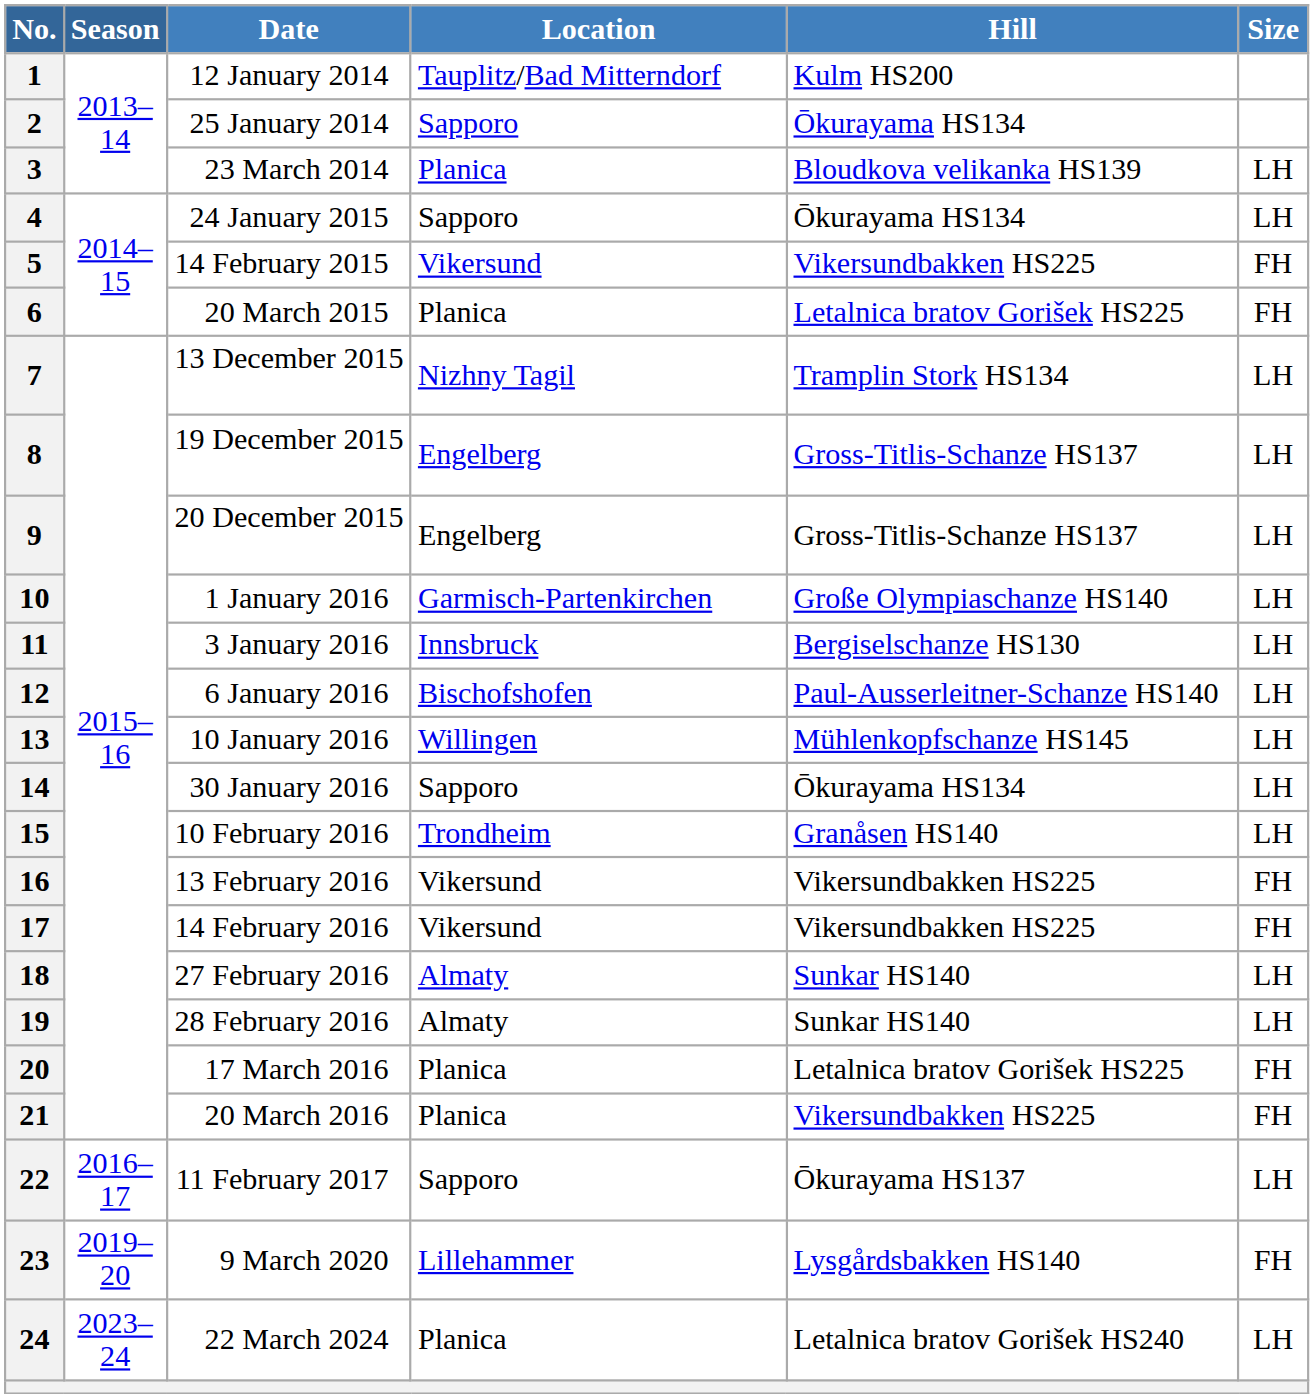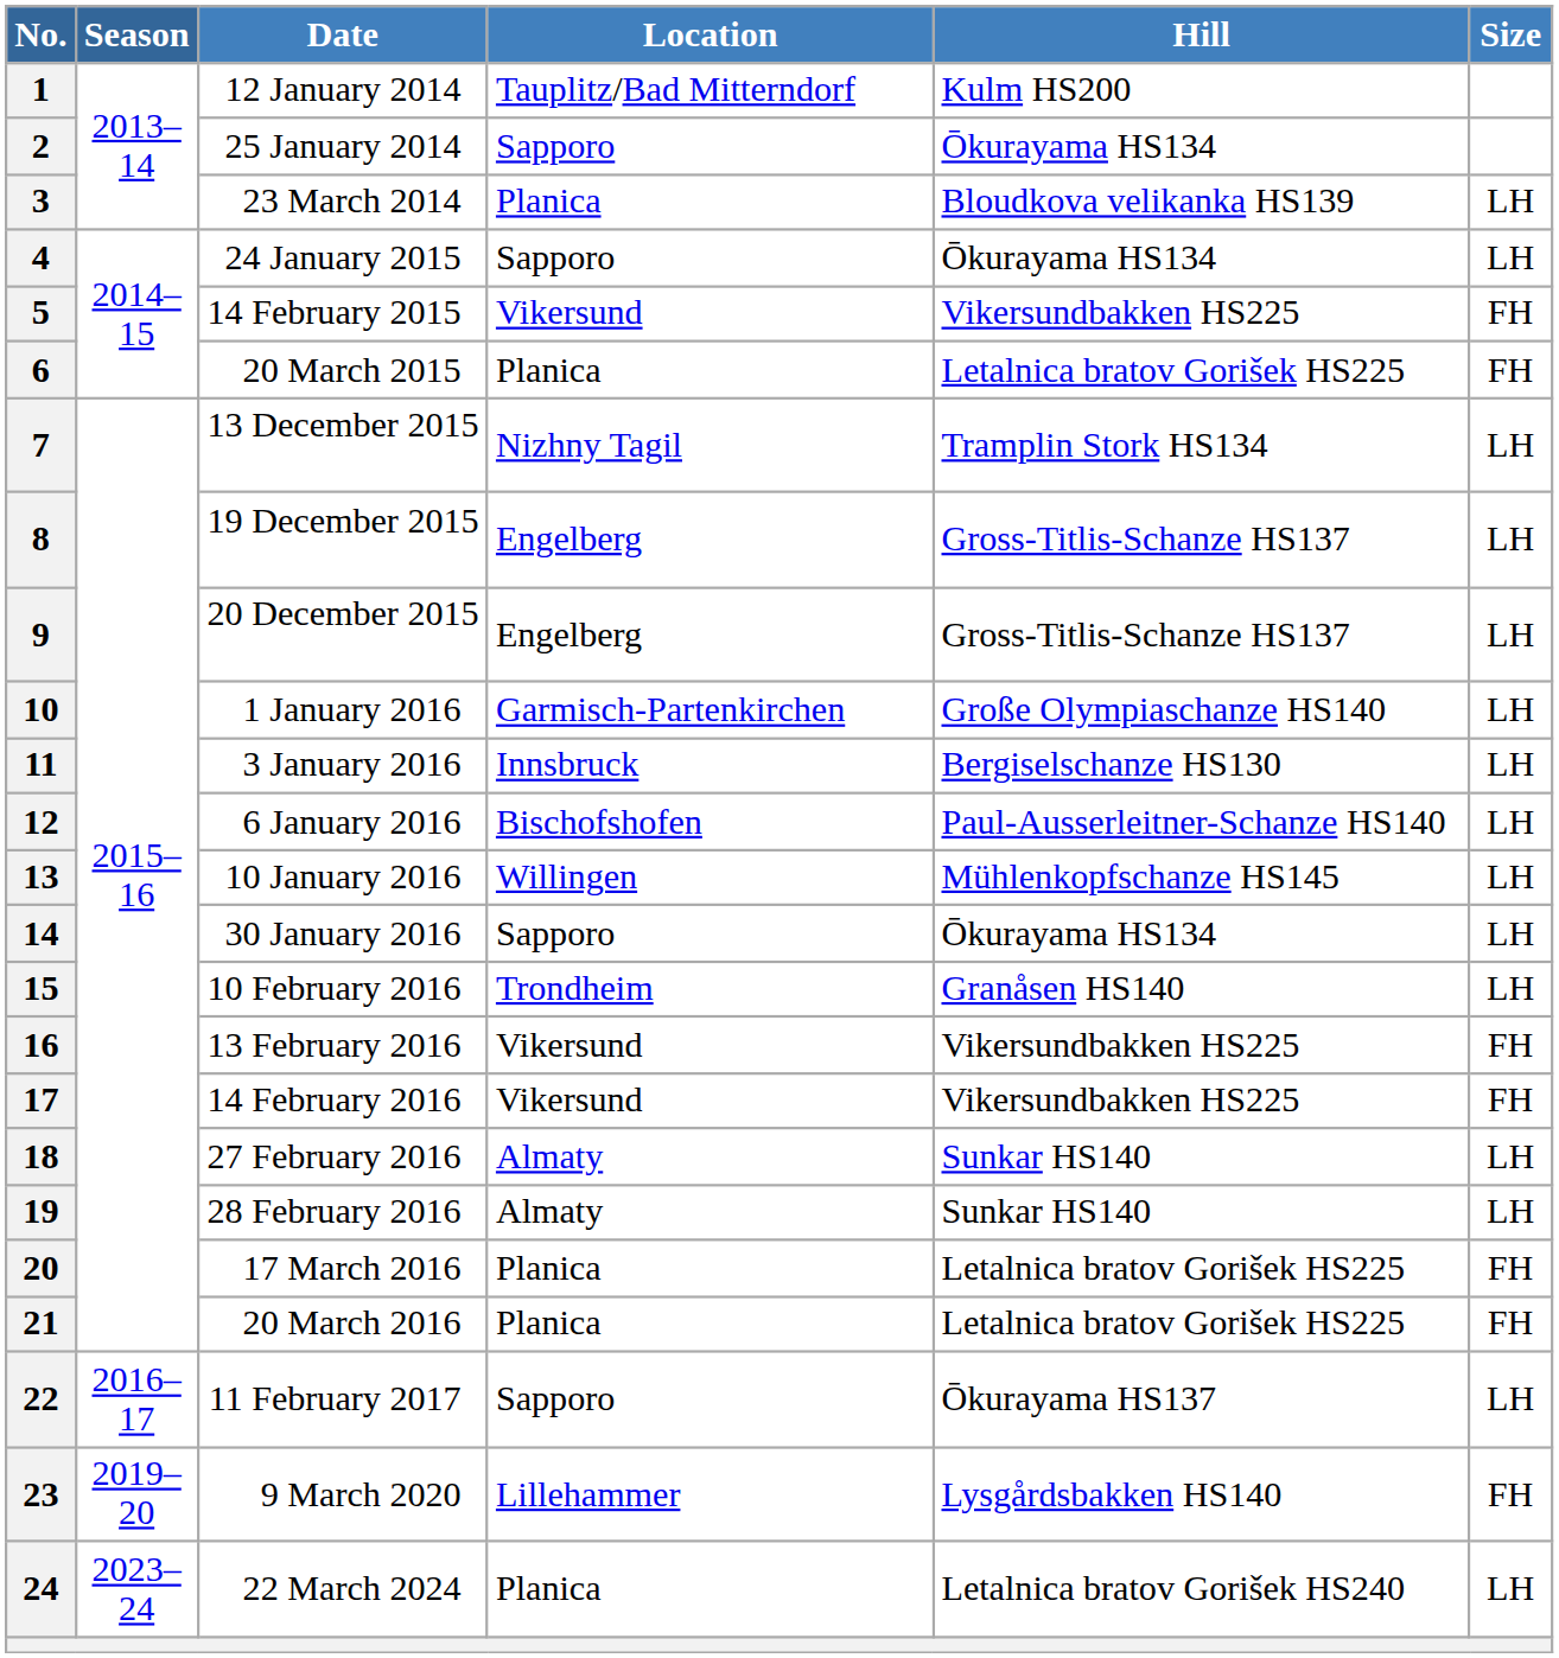21 | Hill: Vikersundbakken HS225 -> Letalnica bratov Gorišek HS225
